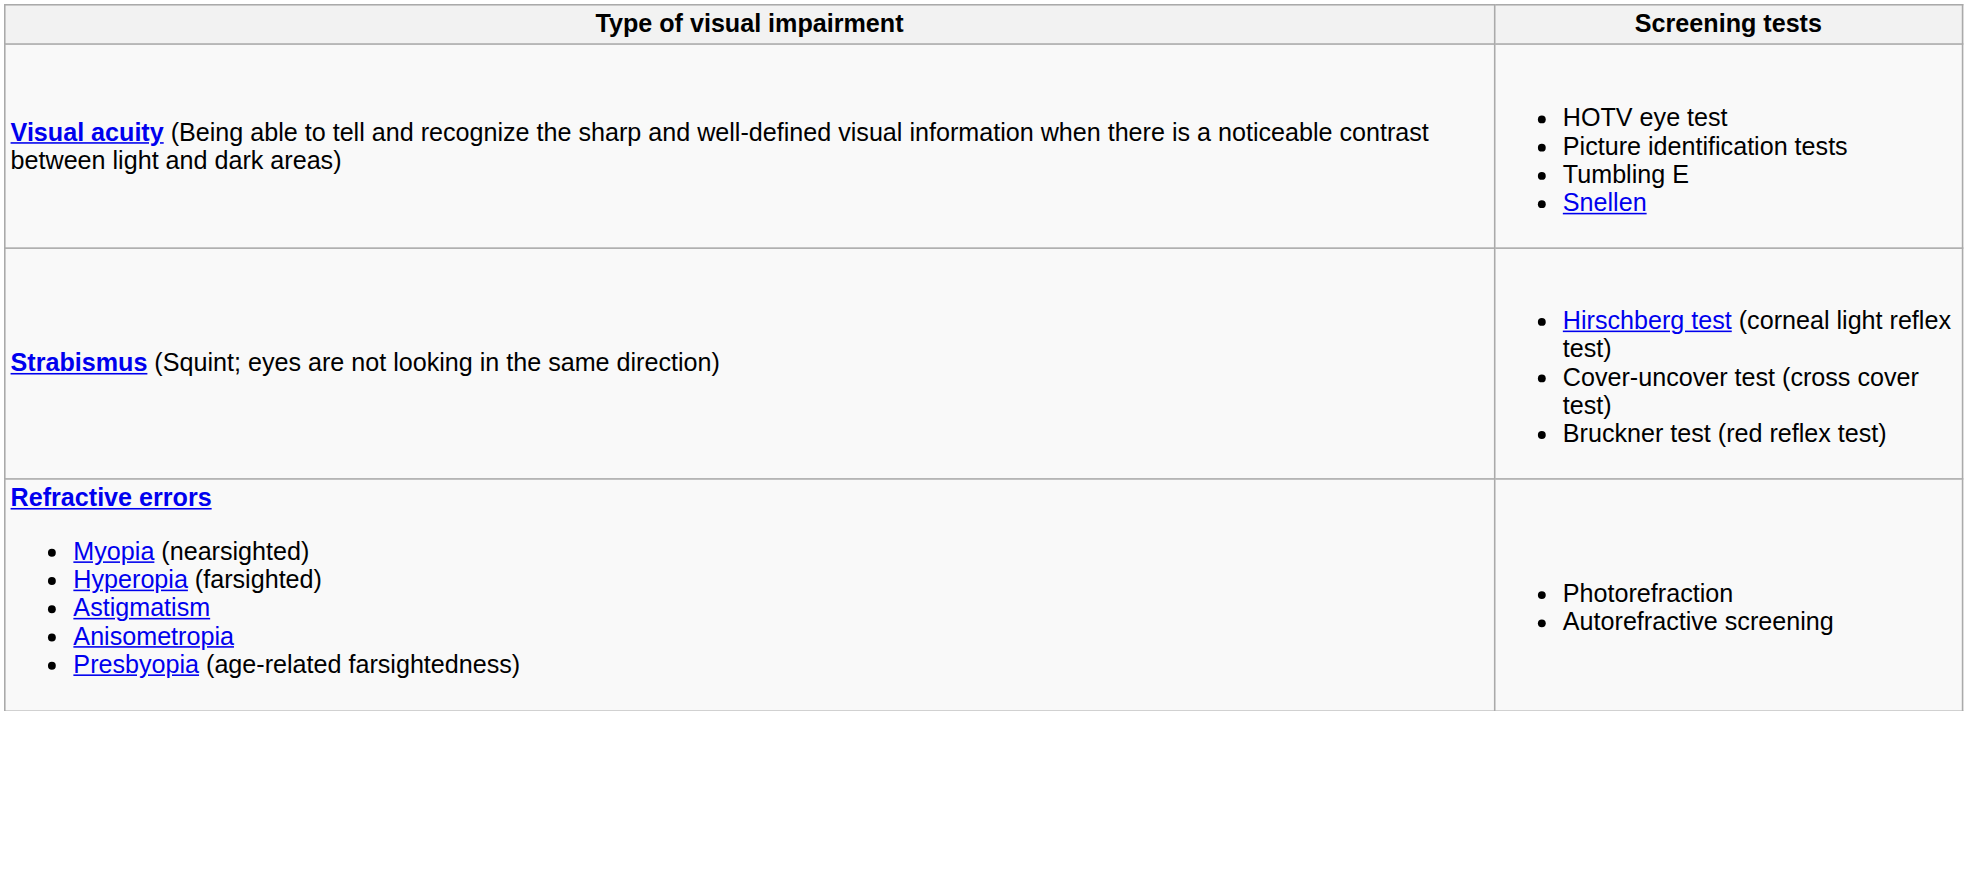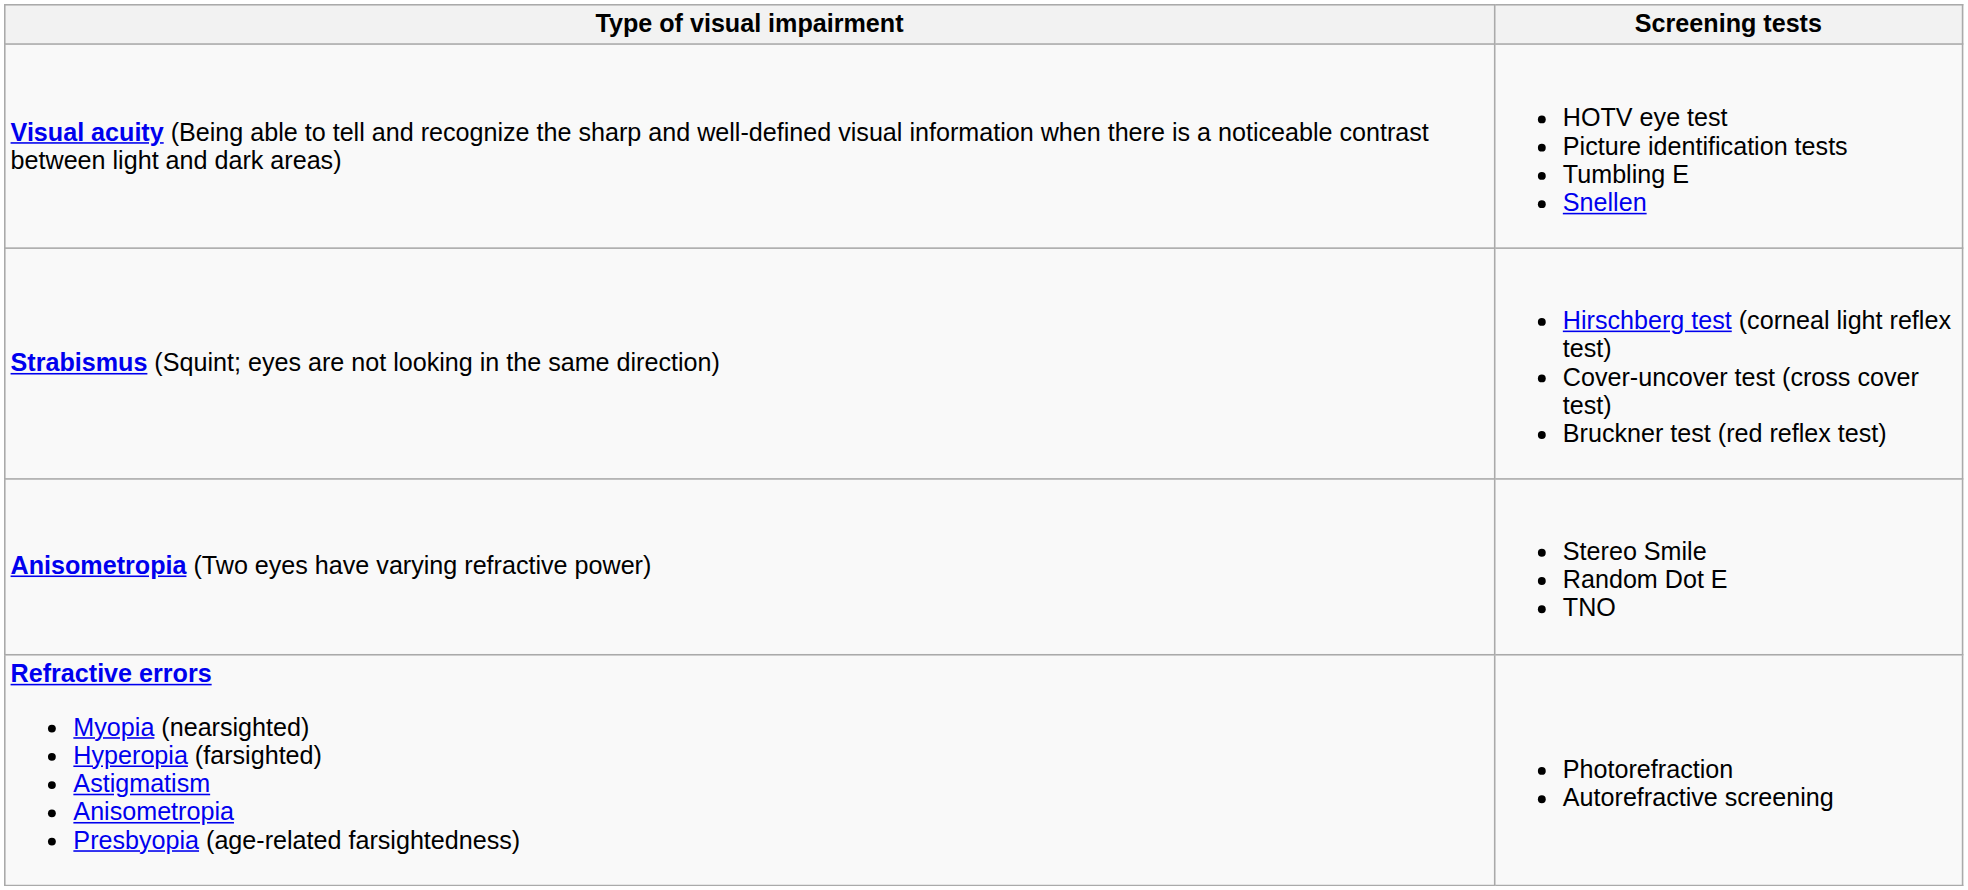+ row: Anisometropia (Two eyes have varying refractive power) | Stereo Smile Random Dot E TNO
